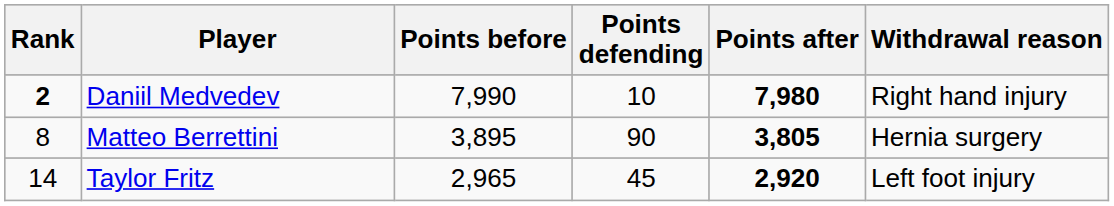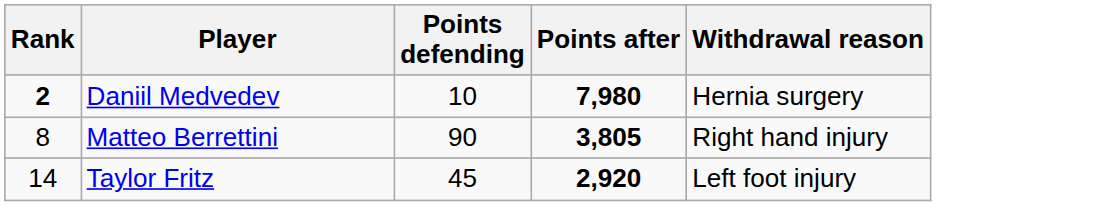- column: Points before | 7,990 | 3,895 | 2,965
Daniil Medvedev | Withdrawal reason: Right hand injury -> Hernia surgery
Matteo Berrettini | Withdrawal reason: Hernia surgery -> Right hand injury
